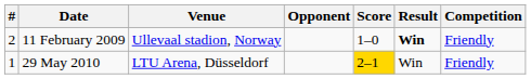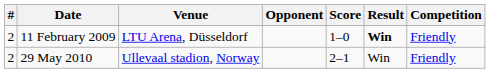11 February 2009 | Venue: Ullevaal stadion, Norway -> LTU Arena, Düsseldorf
29 May 2010 | #: 1 -> 2
29 May 2010 | Venue: LTU Arena, Düsseldorf -> Ullevaal stadion, Norway
29 May 2010 | Score: gold background -> no background
